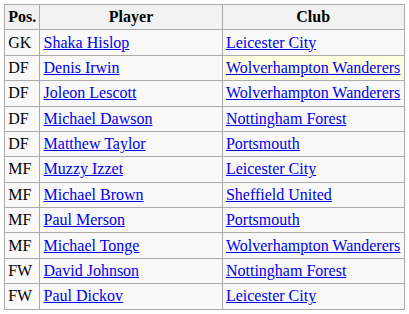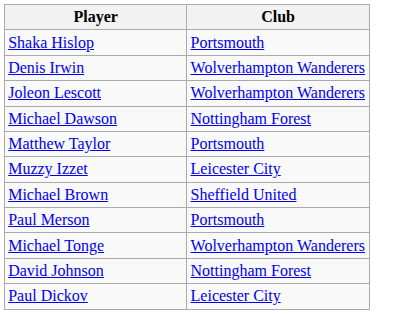- column: Pos. | GK | DF | DF | DF | DF | MF | MF | MF | MF | FW | FW
Shaka Hislop | Club: Leicester City -> Portsmouth
Denis Irwin | Club: lightyellow background -> no background
